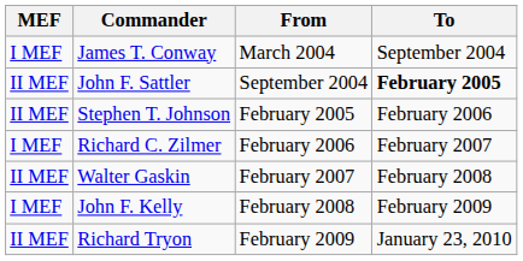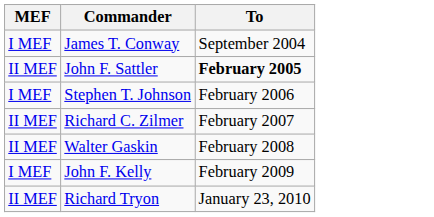- column: From | March 2004 | September 2004 | February 2005 | February 2006 | February 2007 | February 2008 | February 2009
Stephen T. Johnson | MEF: II MEF -> I MEF
Richard C. Zilmer | MEF: I MEF -> II MEF
